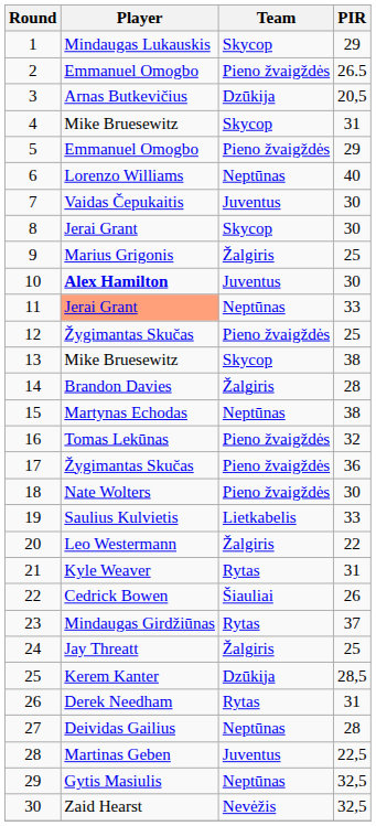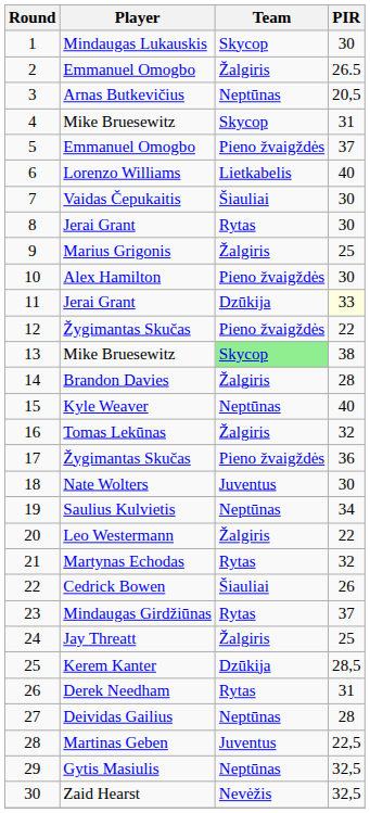1 | PIR: 29 -> 30
2 | Team: Pieno žvaigždės -> Žalgiris
3 | Team: Dzūkija -> Neptūnas
5 | PIR: 29 -> 37
6 | Team: Neptūnas -> Lietkabelis
7 | Team: Juventus -> Šiauliai
8 | Team: Skycop -> Rytas
10 | Player: bold -> normal
10 | Team: Juventus -> Pieno žvaigždės
11 | Player: lightsalmon background -> no background
11 | Team: Neptūnas -> Dzūkija
11 | PIR: no background -> lightyellow background
12 | PIR: 25 -> 22
13 | Team: no background -> lightgreen background
15 | Player: Martynas Echodas -> Kyle Weaver
15 | PIR: 38 -> 40
16 | Team: Pieno žvaigždės -> Žalgiris
18 | Team: Pieno žvaigždės -> Juventus
19 | Team: Lietkabelis -> Neptūnas
19 | PIR: 33 -> 34
21 | Player: Kyle Weaver -> Martynas Echodas
21 | PIR: 31 -> 32
